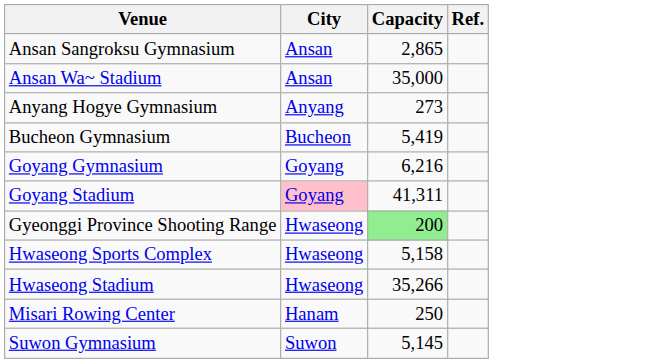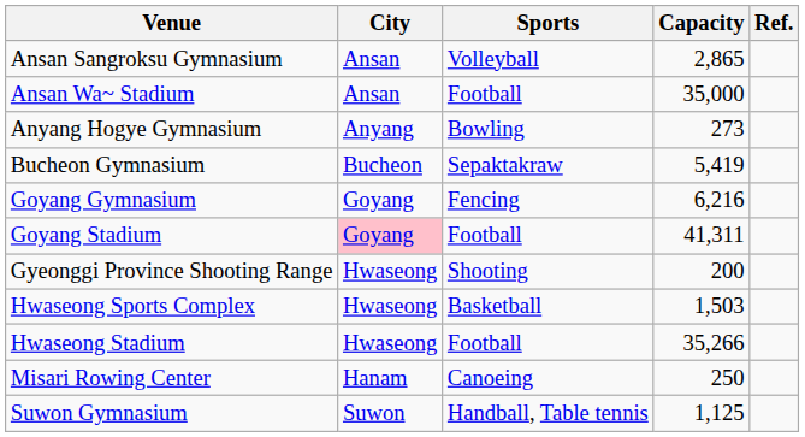+ column: Sports | Volleyball | Football | Bowling | Sepaktakraw | Fencing | Football | Shooting | Basketball | Football | Canoeing | Handball, Table tennis
Gyeonggi Province Shooting Range | Capacity: lightgreen background -> no background
Hwaseong Sports Complex | Capacity: 5,158 -> 1,503
Suwon Gymnasium | Capacity: 5,145 -> 1,125
